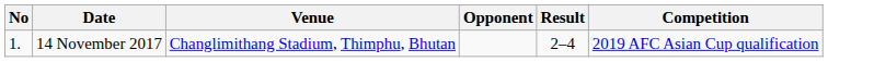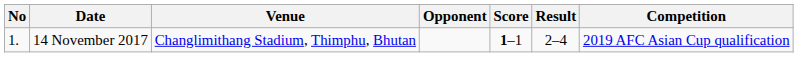+ column: Score | 1–1
